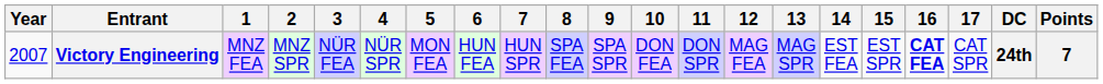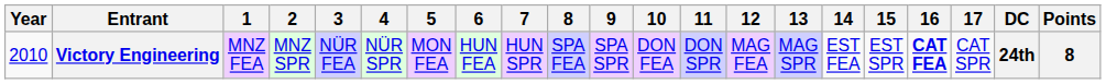Victory Engineering | Year: 2007 -> 2010
Victory Engineering | Points: 7 -> 8
